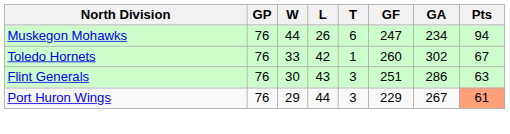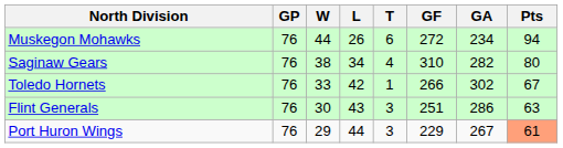Muskegon Mohawks | GF: 247 -> 272
+ row: Saginaw Gears | 76 | 38 | 34 | 4 | 310 | 282 | 80
Toledo Hornets | GF: 260 -> 266
